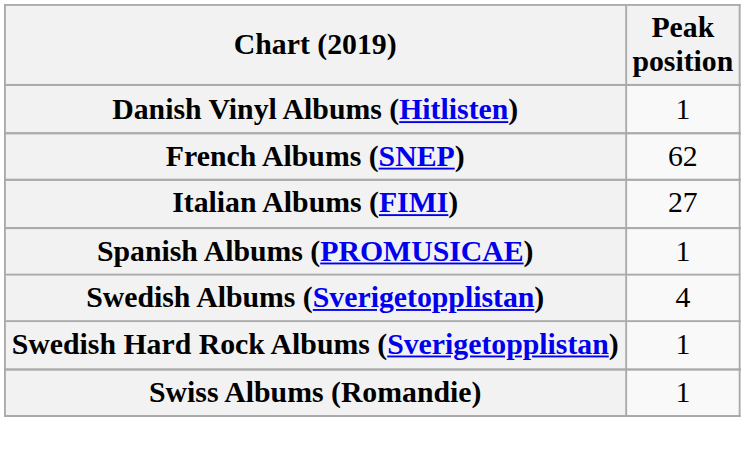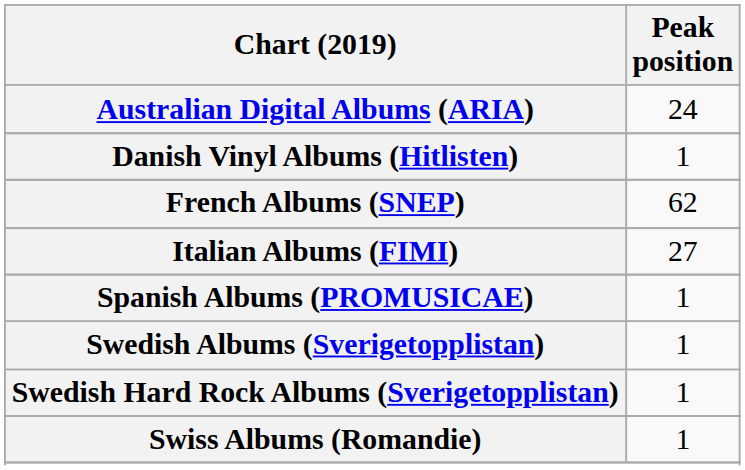+ row: Australian Digital Albums (ARIA) | 24
Swedish Albums (Sverigetopplistan) | Peak position: 4 -> 1
